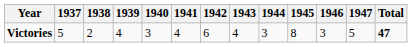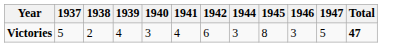- column: 1943 | 4
